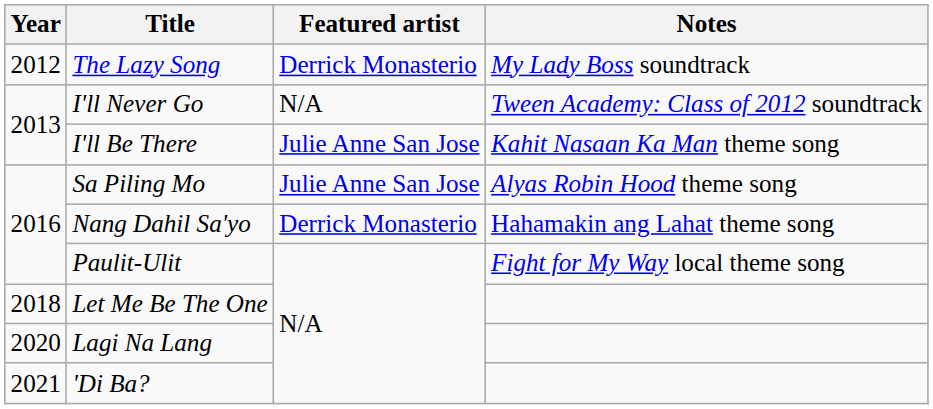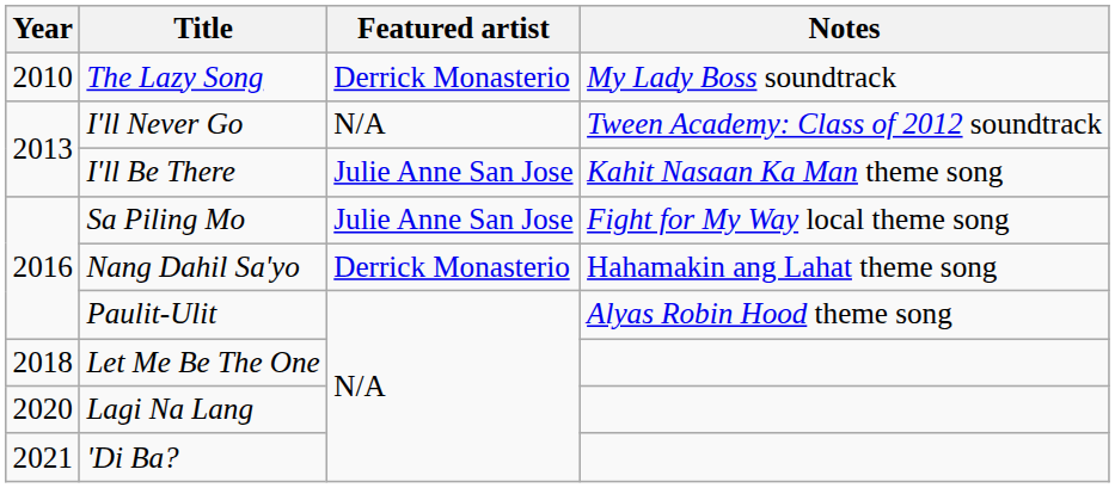The Lazy Song | Year: 2012 -> 2010
Sa Piling Mo | Notes: Alyas Robin Hood theme song -> Fight for My Way local theme song
Paulit-Ulit | Notes: Fight for My Way local theme song -> Alyas Robin Hood theme song
